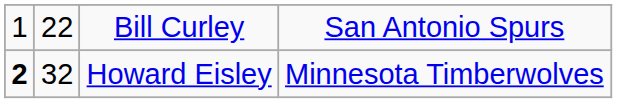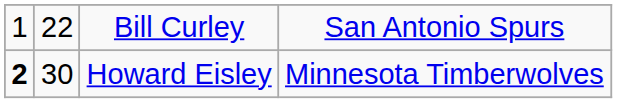Howard Eisley | column 2: 32 -> 30
